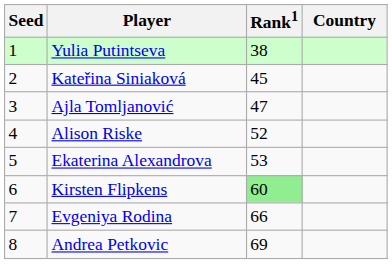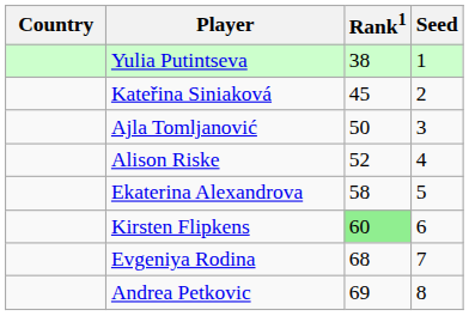columns swapped: Country <-> Seed
Ajla Tomljanović | Rank1: 47 -> 50
Ekaterina Alexandrova | Rank1: 53 -> 58
Evgeniya Rodina | Rank1: 66 -> 68
